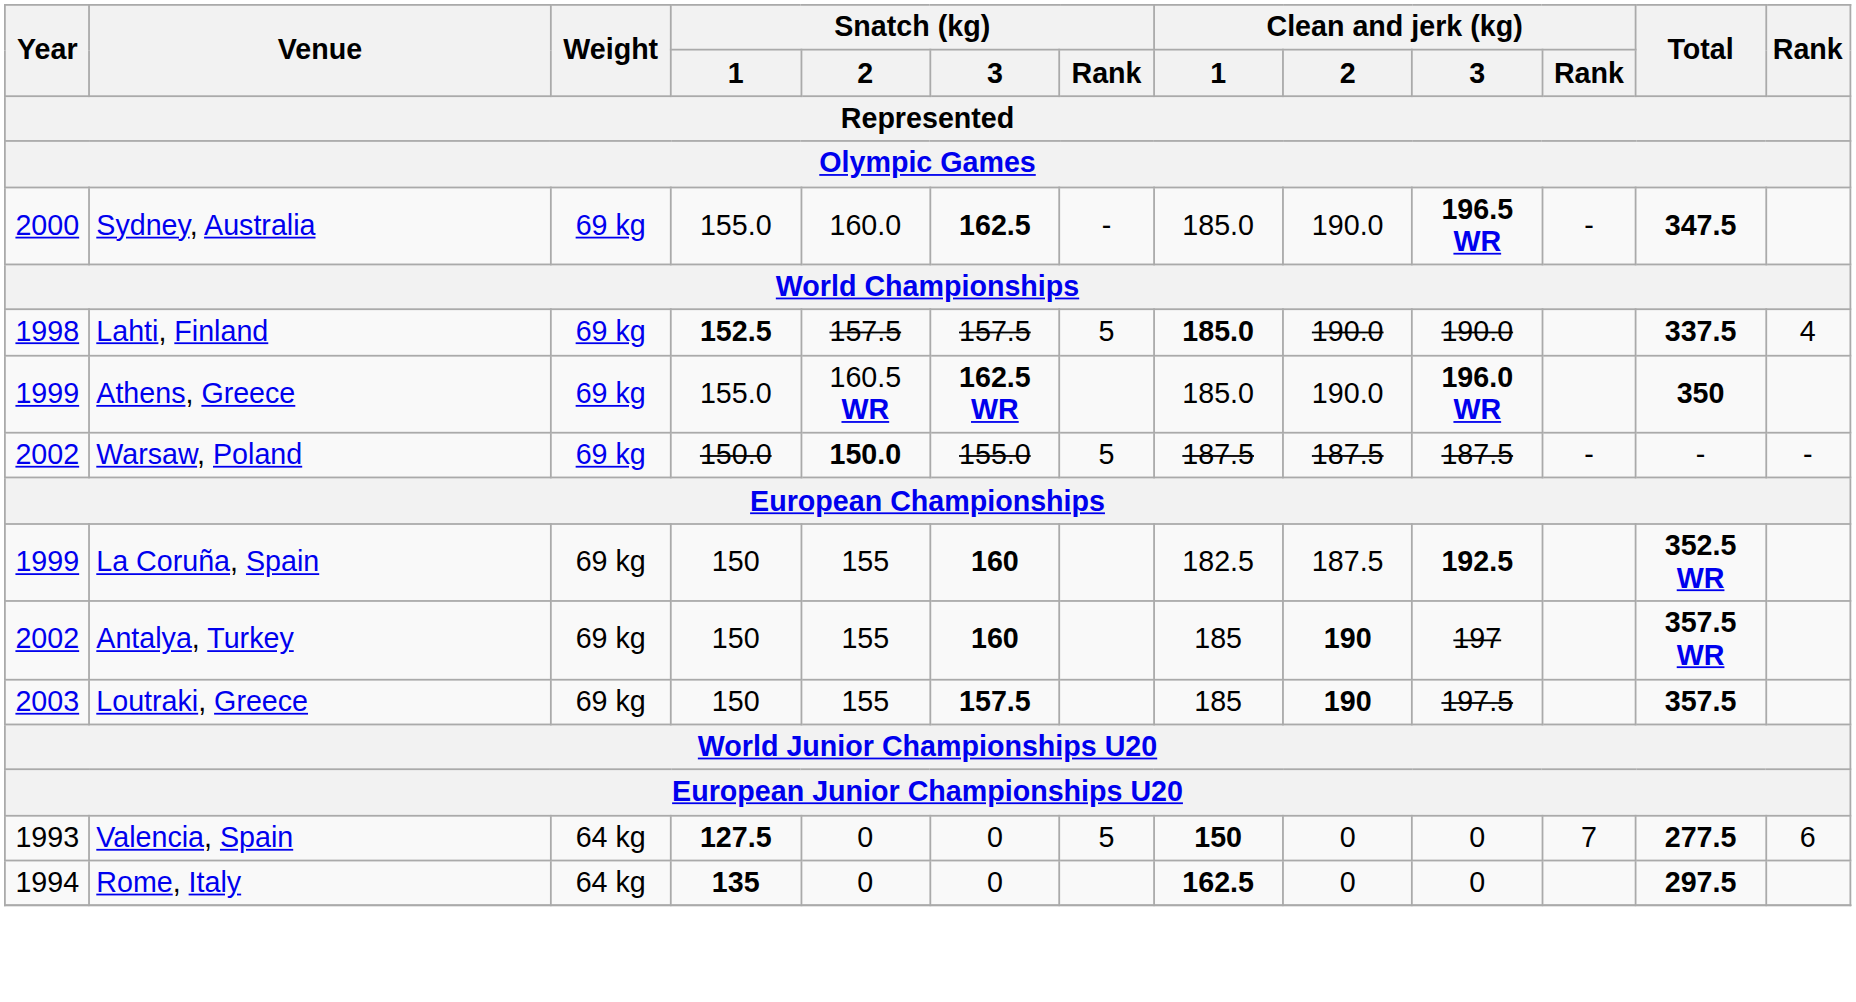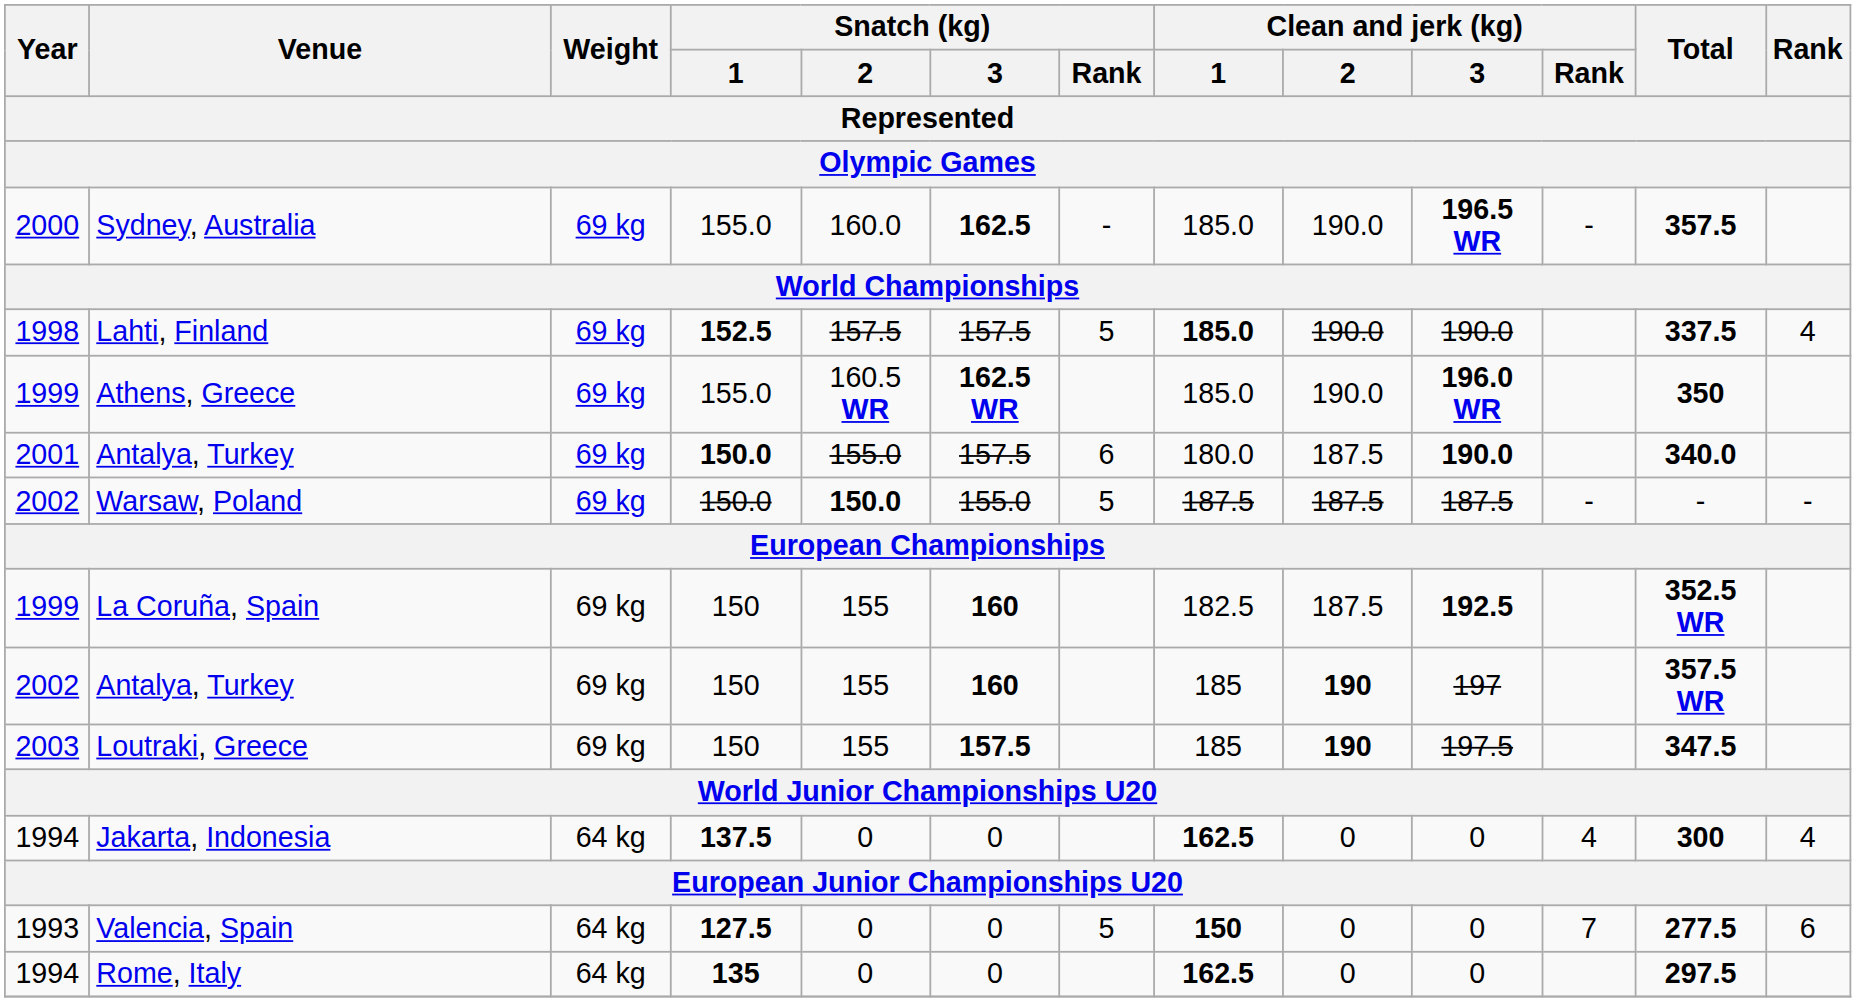Sydney, Australia | Total: 347.5 -> 357.5
+ row: 2001 | Antalya, Turkey | 69 kg | 150.0 | 155.0 | 157.5 | 6 | 180.0 | 187.5 | 190.0 | 340.0
Loutraki, Greece | Total: 357.5 -> 347.5
+ row: 1994 | Jakarta, Indonesia | 64 kg | 137.5 | 0 | 0 | 162.5 | 0 | 0 | 4 | 300 | 4
